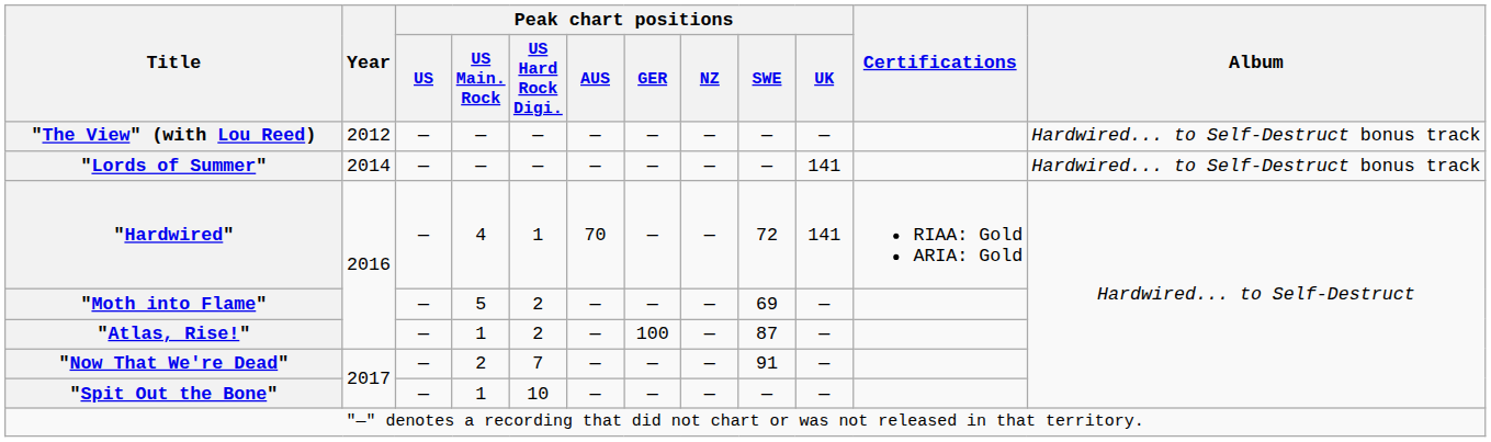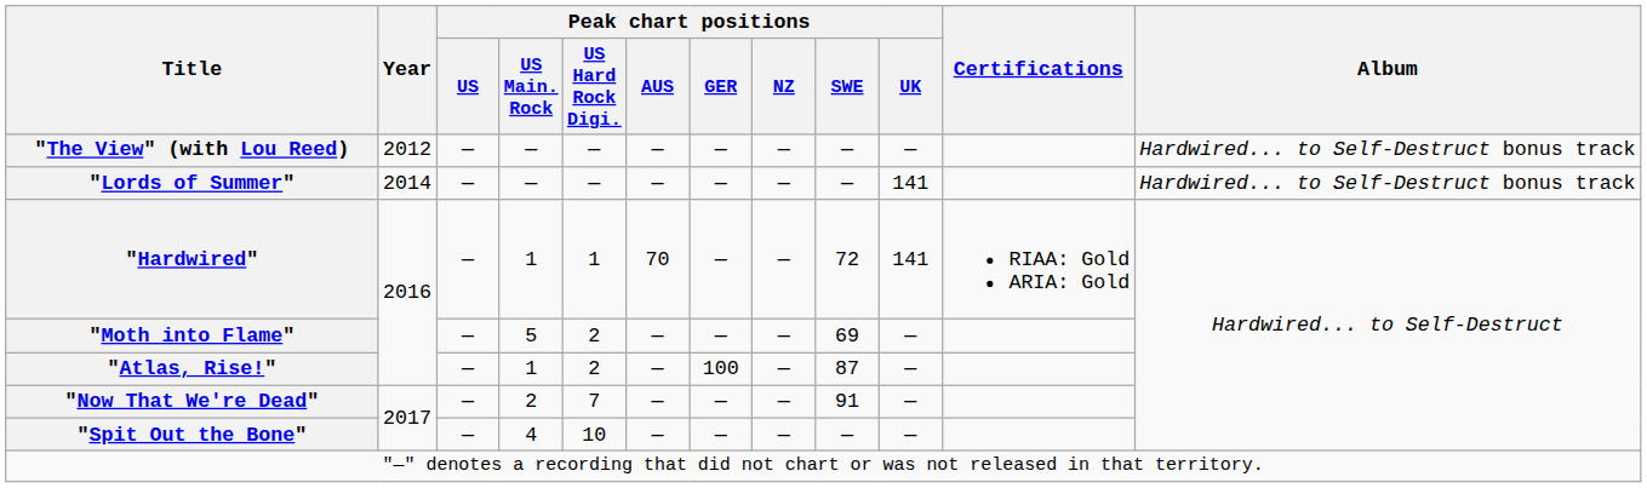"Hardwired" | Peak chart positions / US Main. Rock: 4 -> 1
"Spit Out the Bone" | Peak chart positions / US Main. Rock: 1 -> 4
